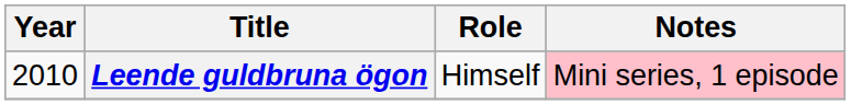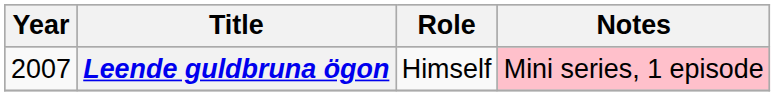Leende guldbruna ögon | Year: 2010 -> 2007
